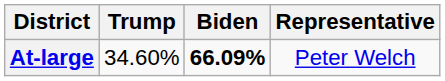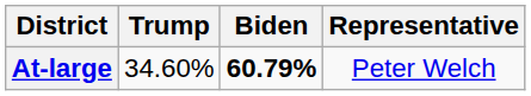At-large | Biden: 66.09% -> 60.79%
